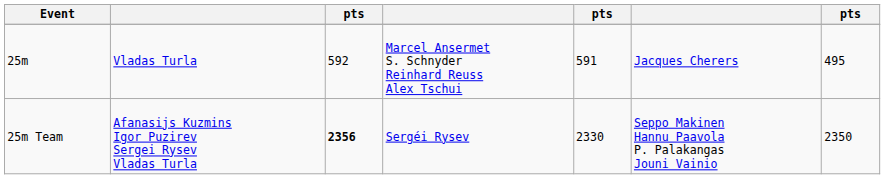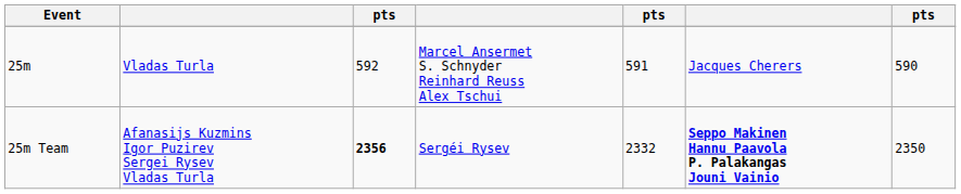25m | column 7: 495 -> 590
25m Team | column 5: 2330 -> 2332
25m Team | column 6: normal -> bold
